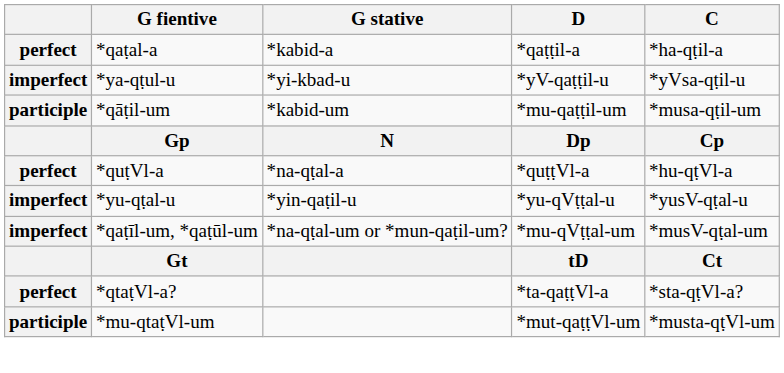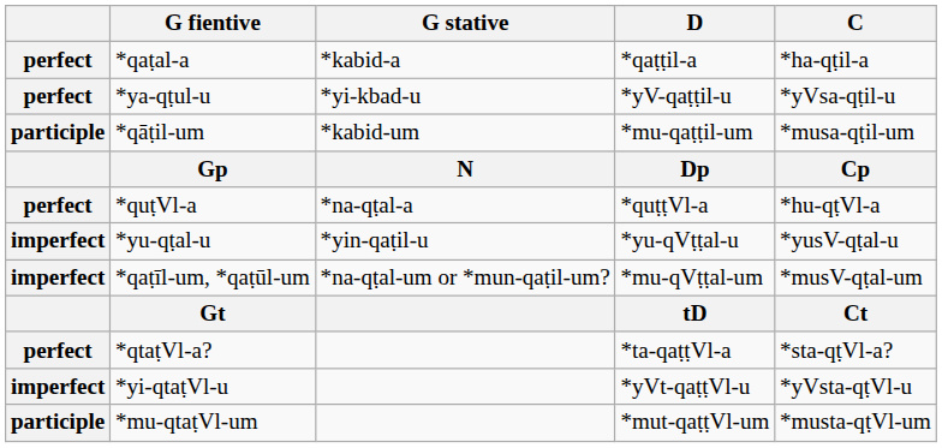*ya-qṭul-u | column 1: imperfect -> perfect
+ row: imperfect | *yi-qtaṭVl-u | *yVt-qaṭṭVl-u | *yVsta-qṭVl-u
